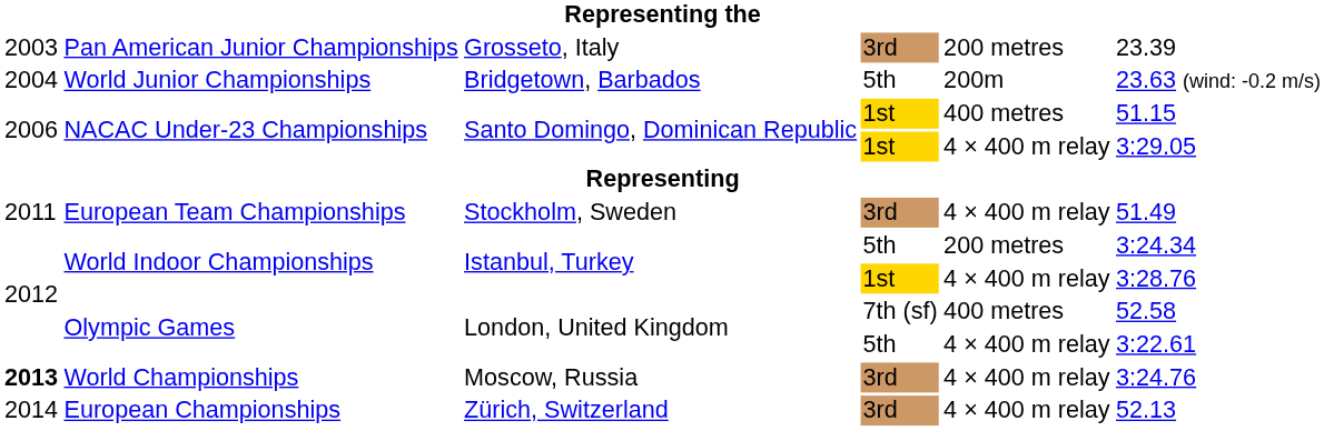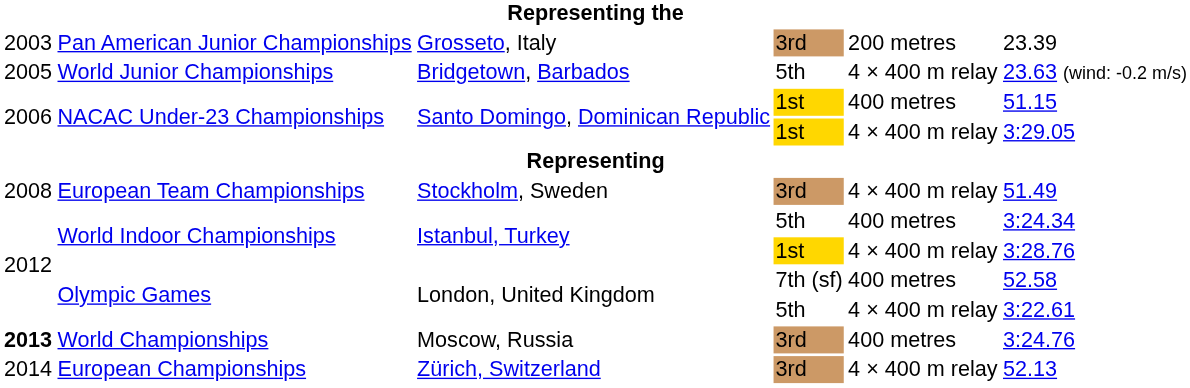World Junior Championships | column 1: 2004 -> 2005
World Junior Championships | column 5: 200m -> 4 × 400 m relay
European Team Championships | column 1: 2011 -> 2008
World Indoor Championships / 5th | column 5: 200 metres -> 400 metres
World Championships | column 5: 4 × 400 m relay -> 400 metres
